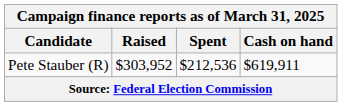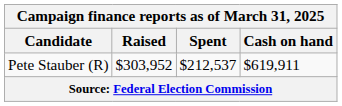Pete Stauber (R) | Spent: $212,536 -> $212,537
